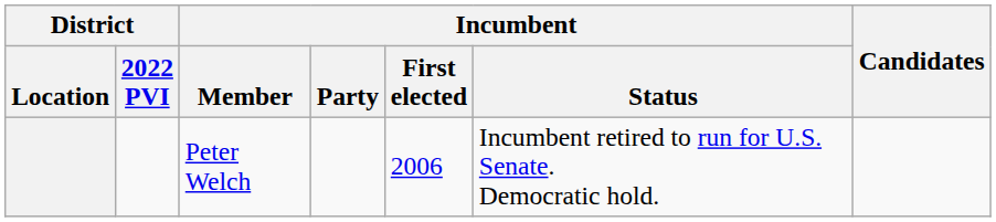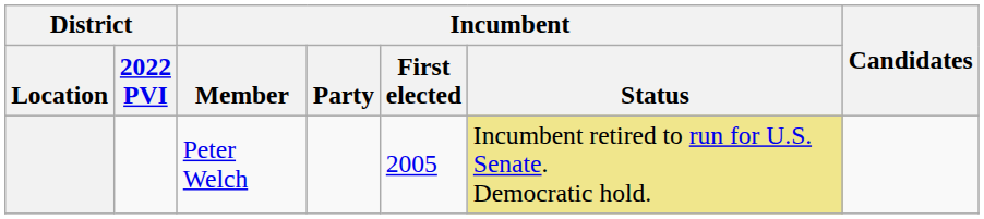Peter Welch | Incumbent / First elected: 2006 -> 2005
Peter Welch | Incumbent / Status: no background -> khaki background
